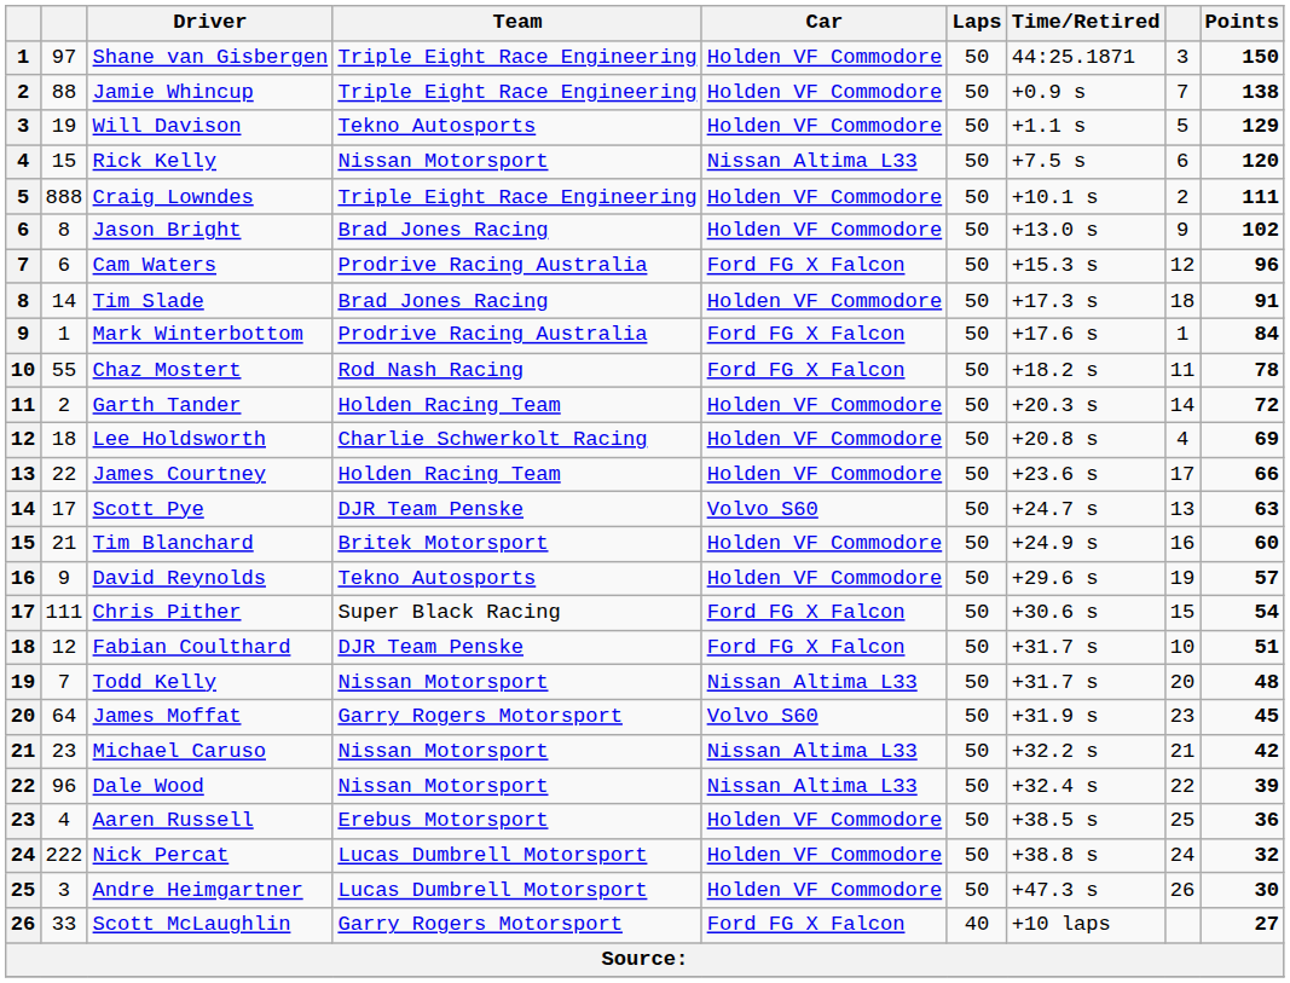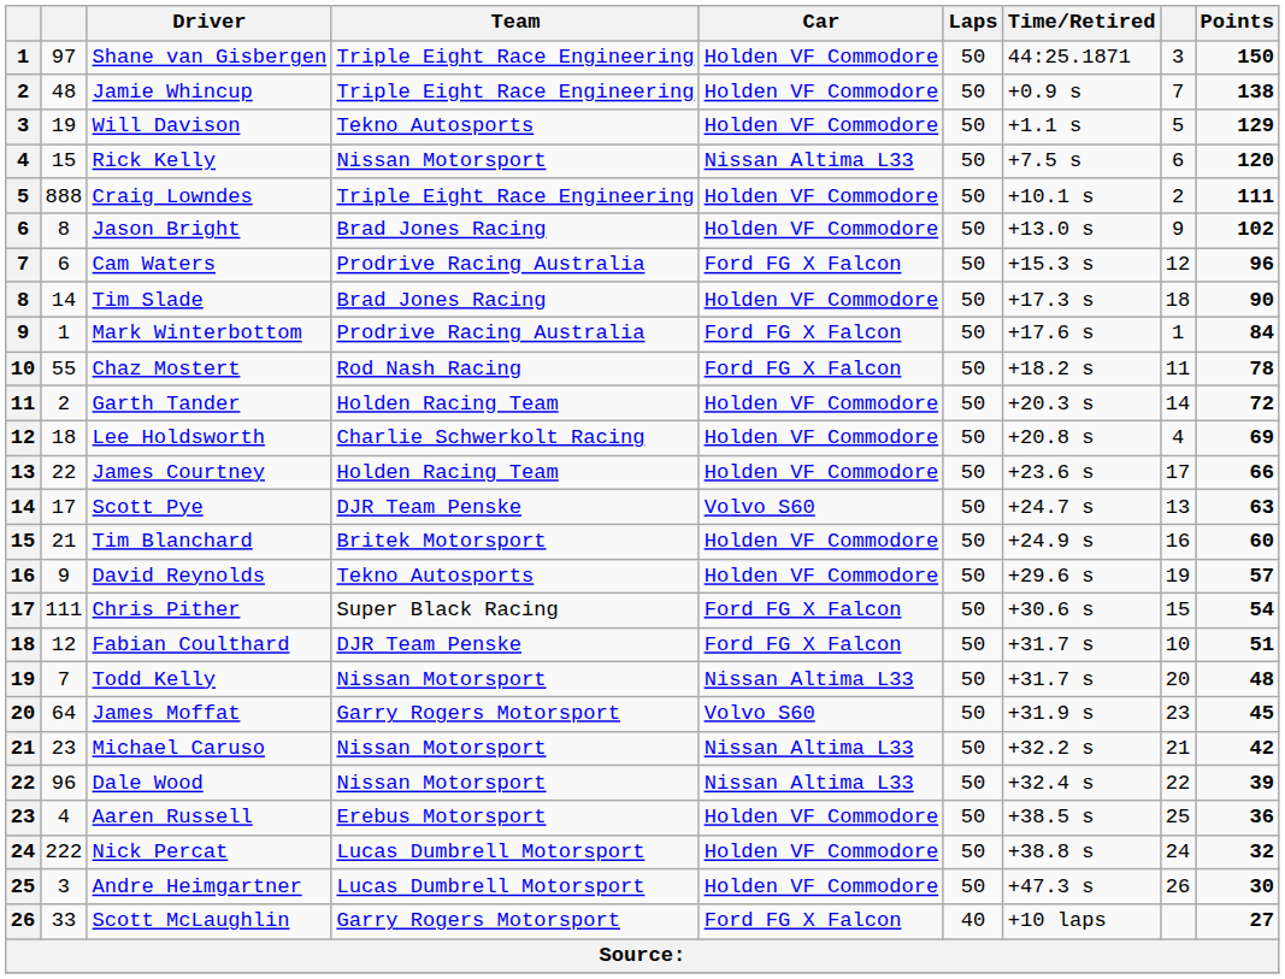Jamie Whincup | column 2: 88 -> 48
Tim Slade | Points: 91 -> 90
